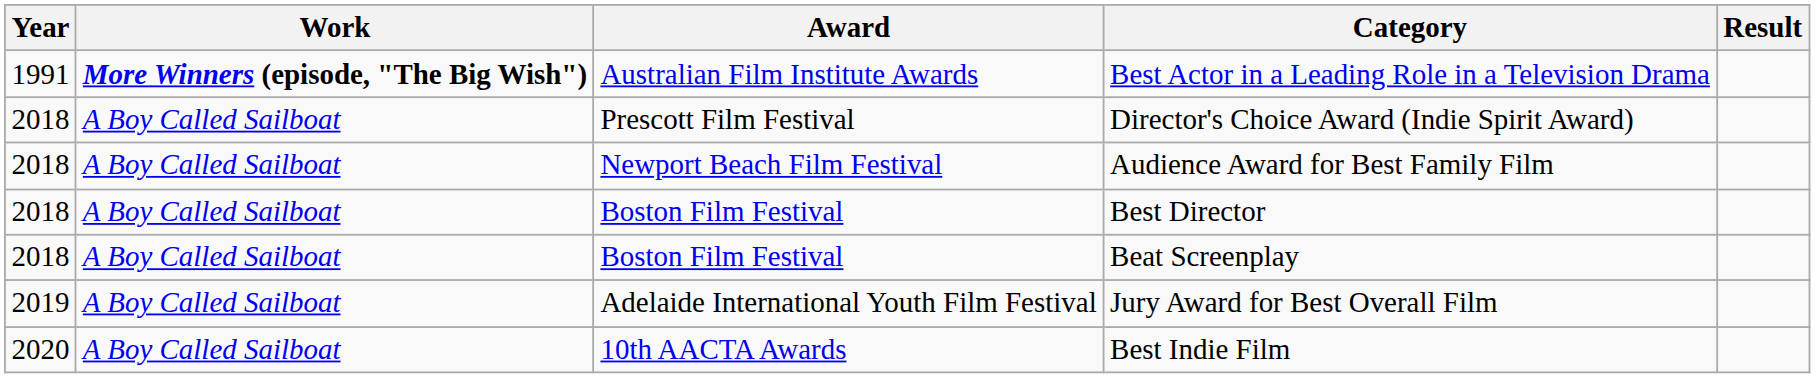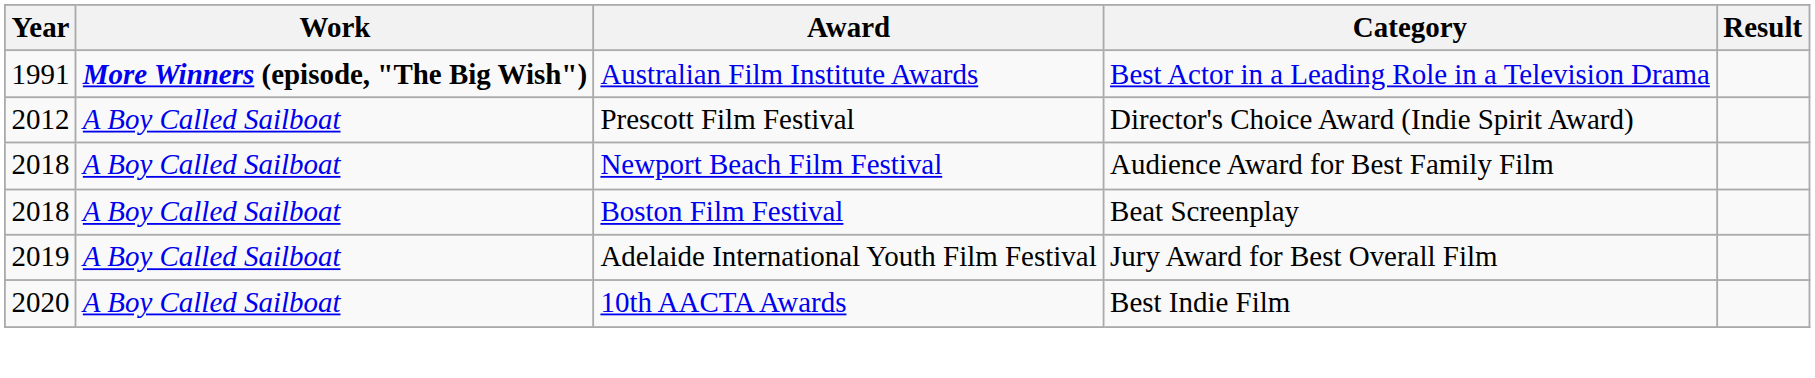Director's Choice Award (Indie Spirit Award) | Year: 2018 -> 2012
- row: 2018 | A Boy Called Sailboat | Boston Film Festival | Best Director
